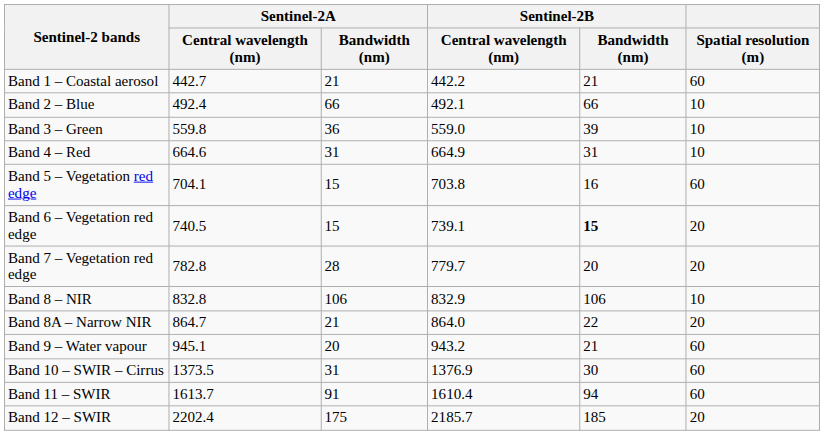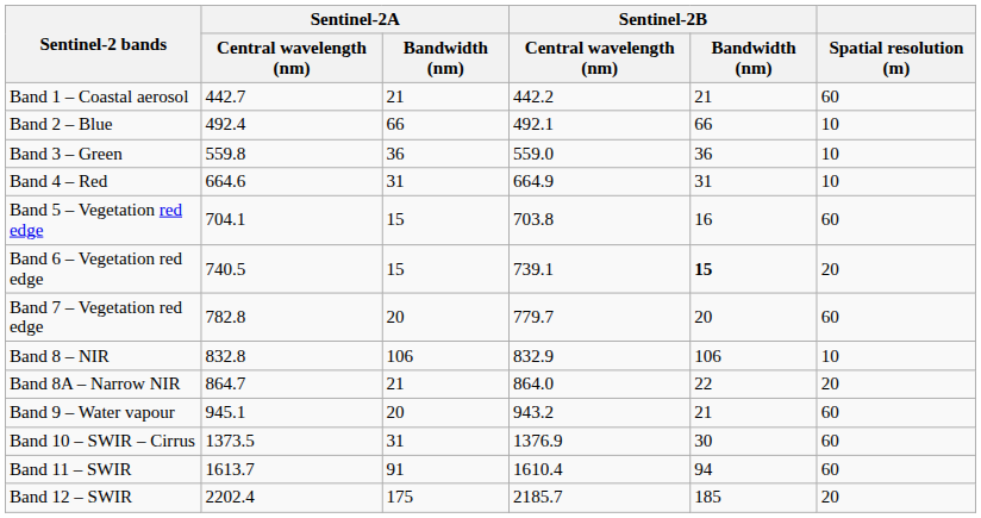Band 3 – Green | Sentinel-2B / Bandwidth (nm): 39 -> 36
Band 7 – Vegetation red edge | Sentinel-2A / Bandwidth (nm): 28 -> 20
Band 7 – Vegetation red edge | Spatial resolution (m): 20 -> 60
